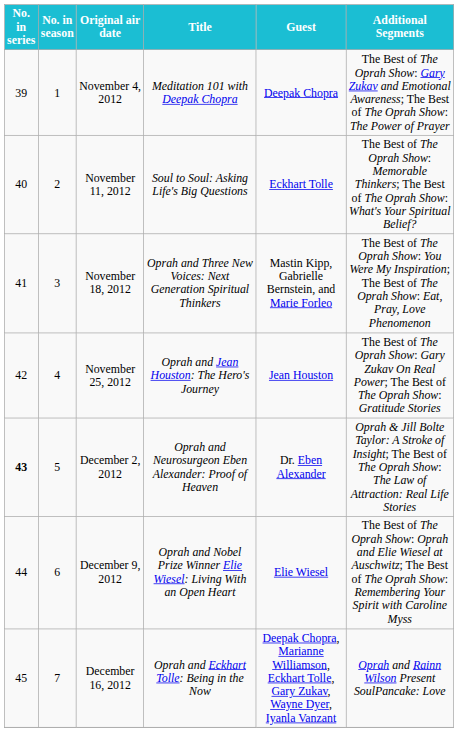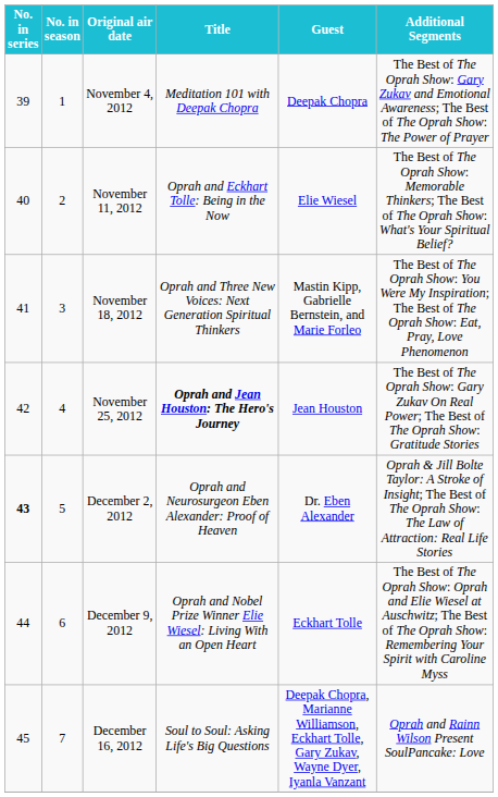November 11, 2012 | Title: Soul to Soul: Asking Life's Big Questions -> Oprah and Eckhart Tolle: Being in the Now
November 11, 2012 | Guest: Eckhart Tolle -> Elie Wiesel
November 25, 2012 | Title: normal -> bold
December 9, 2012 | Guest: Elie Wiesel -> Eckhart Tolle
December 16, 2012 | Title: Oprah and Eckhart Tolle: Being in the Now -> Soul to Soul: Asking Life's Big Questions
